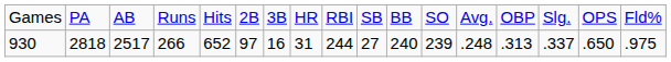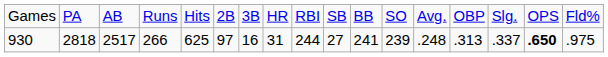930 | column 5: 652 -> 625
930 | column 11: 240 -> 241
930 | column 16: normal -> bold
